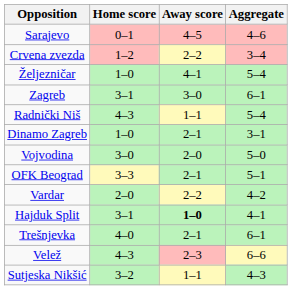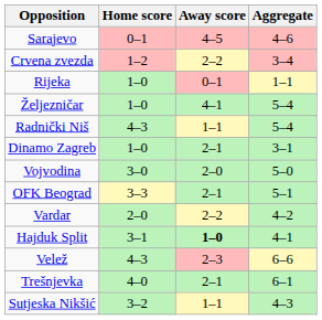+ row: Rijeka | 1–0 | 0–1 | 1–1
- row: Zagreb | 3–1 | 3–0 | 6–1
rows swapped: Velež <-> Trešnjevka
